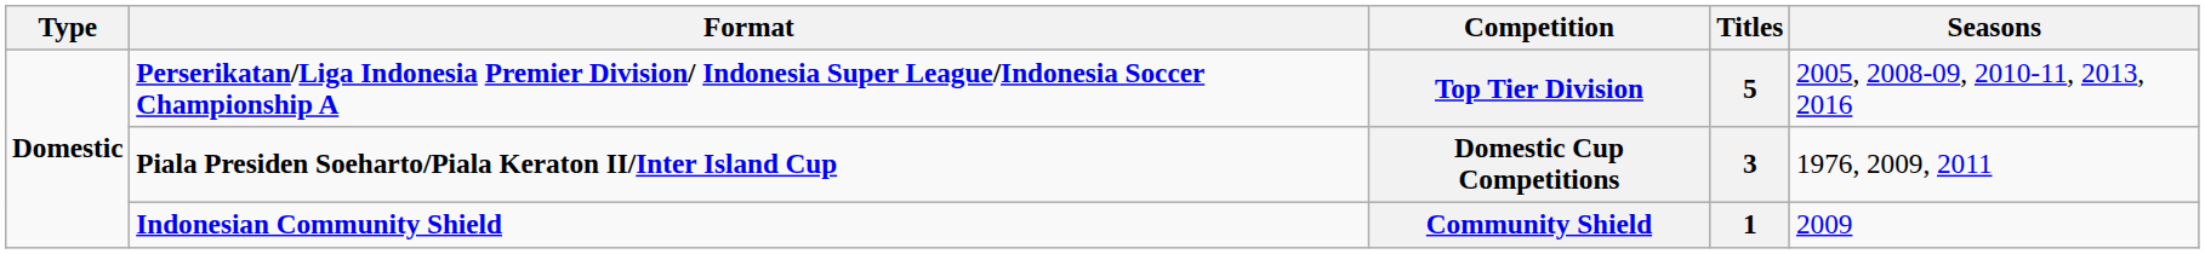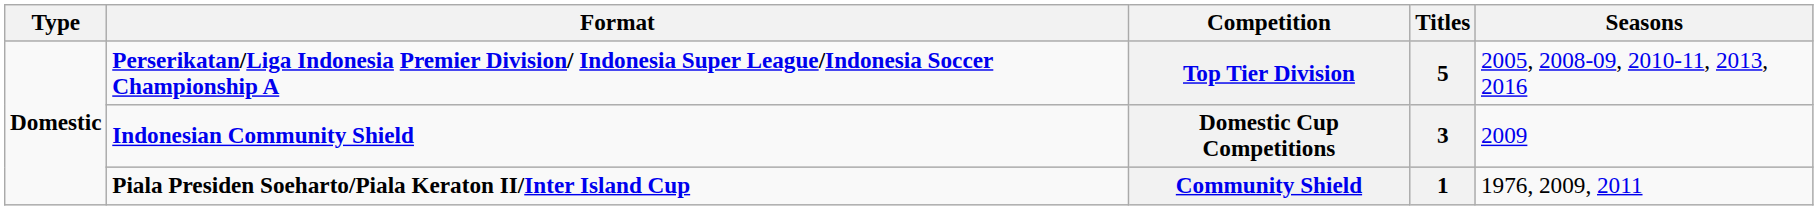Domestic Cup Competitions | Format: Piala Presiden Soeharto/Piala Keraton II/Inter Island Cup -> Indonesian Community Shield
Domestic Cup Competitions | Seasons: 1976, 2009, 2011 -> 2009
Community Shield | Format: Indonesian Community Shield -> Piala Presiden Soeharto/Piala Keraton II/Inter Island Cup
Community Shield | Seasons: 2009 -> 1976, 2009, 2011
